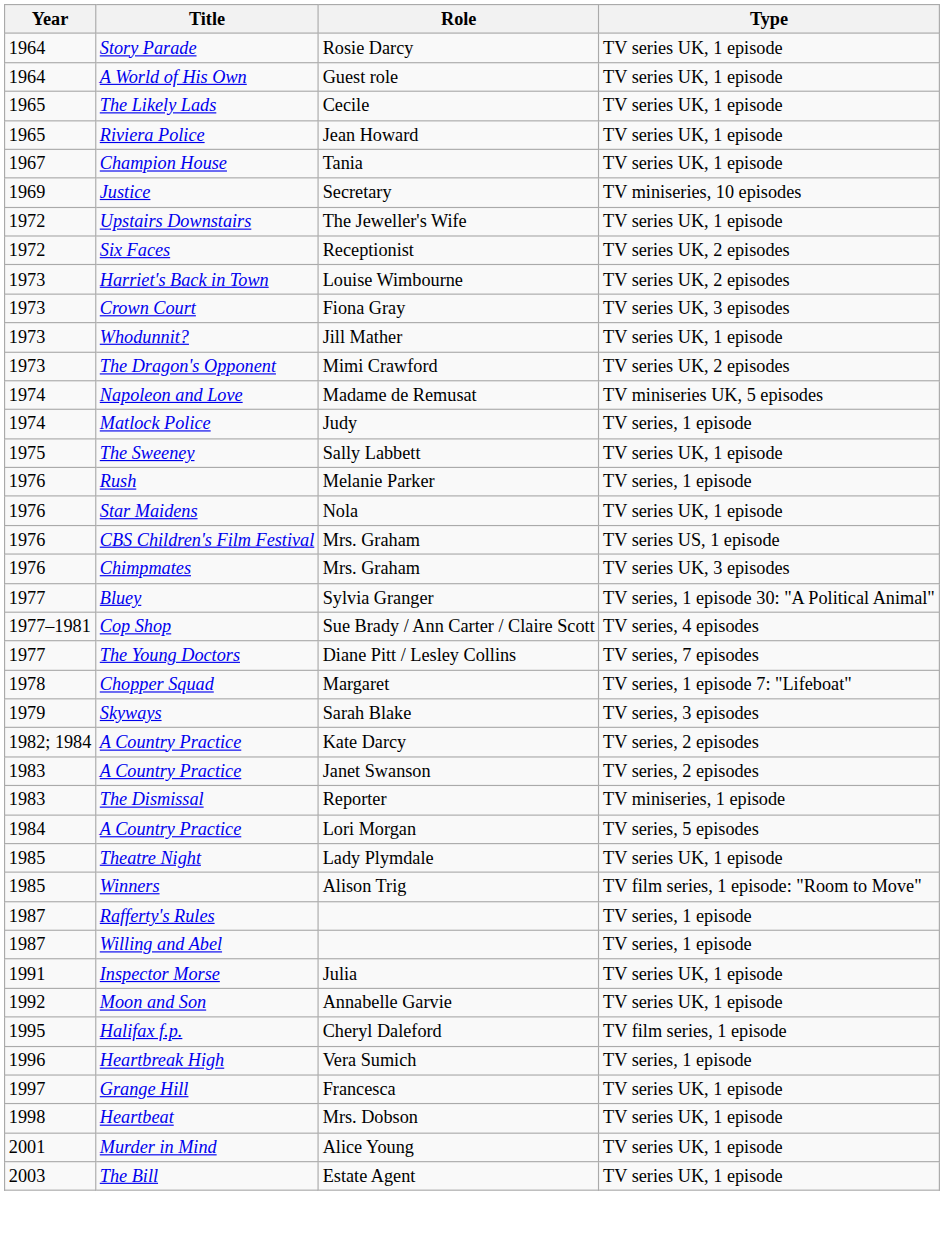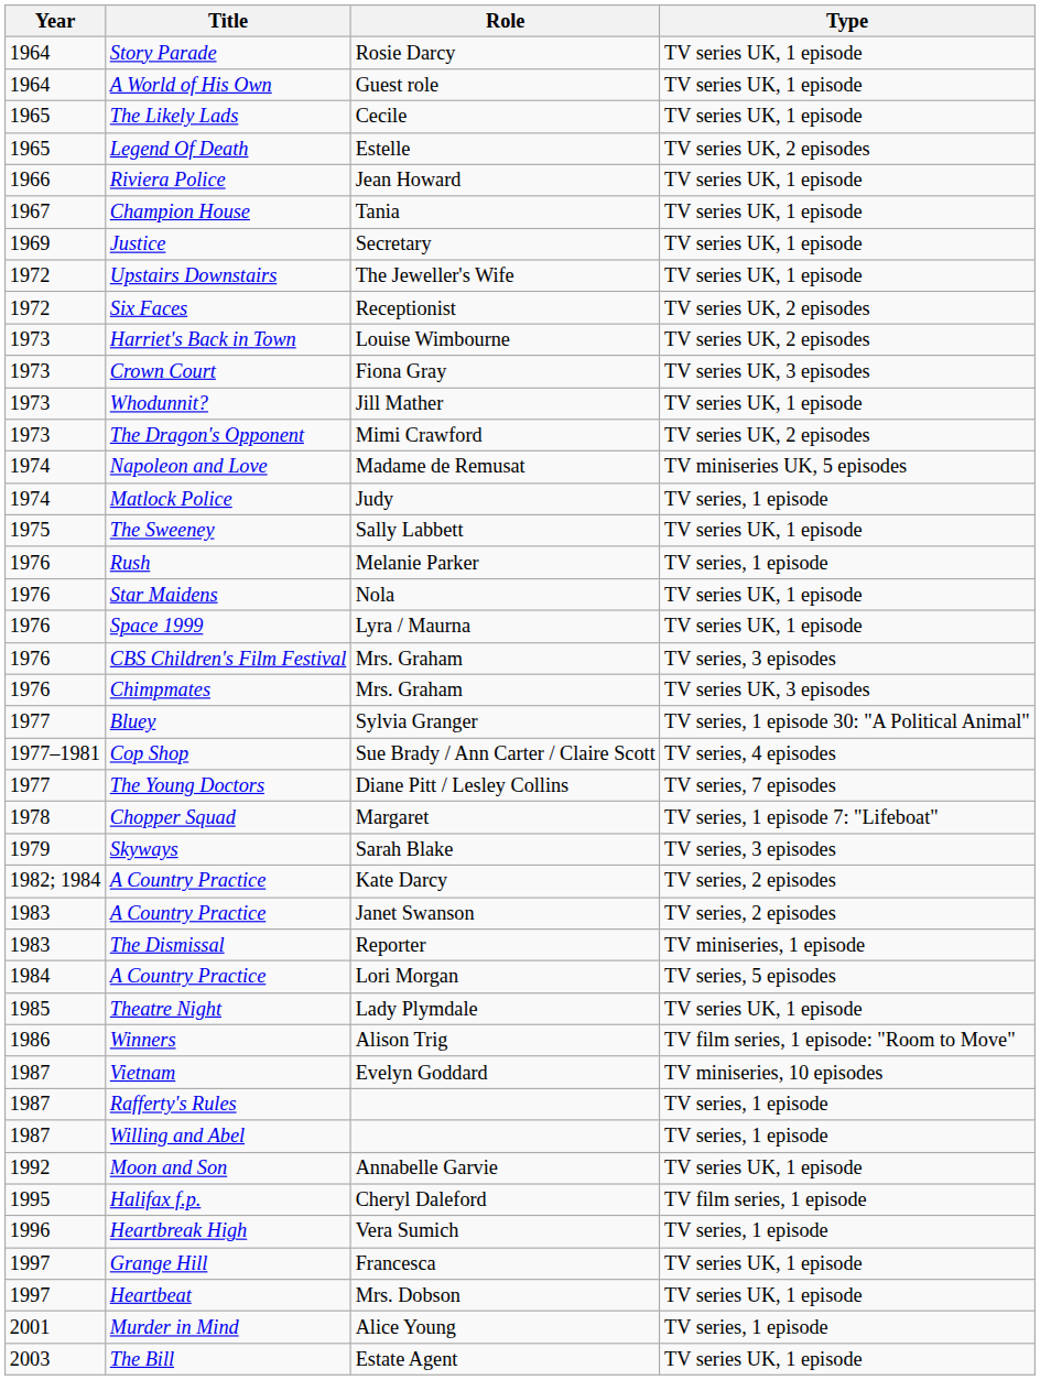+ row: 1965 | Legend Of Death | Estelle | TV series UK, 2 episodes
Riviera Police | Year: 1965 -> 1966
Justice | Type: TV miniseries, 10 episodes -> TV series UK, 1 episode
+ row: 1976 | Space 1999 | Lyra / Maurna | TV series UK, 1 episode
CBS Children's Film Festival | Type: TV series US, 1 episode -> TV series, 3 episodes
Winners | Year: 1985 -> 1986
+ row: 1987 | Vietnam | Evelyn Goddard | TV miniseries, 10 episodes
- row: 1991 | Inspector Morse | Julia | TV series UK, 1 episode
Heartbeat | Year: 1998 -> 1997
Murder in Mind | Type: TV series UK, 1 episode -> TV series, 1 episode
